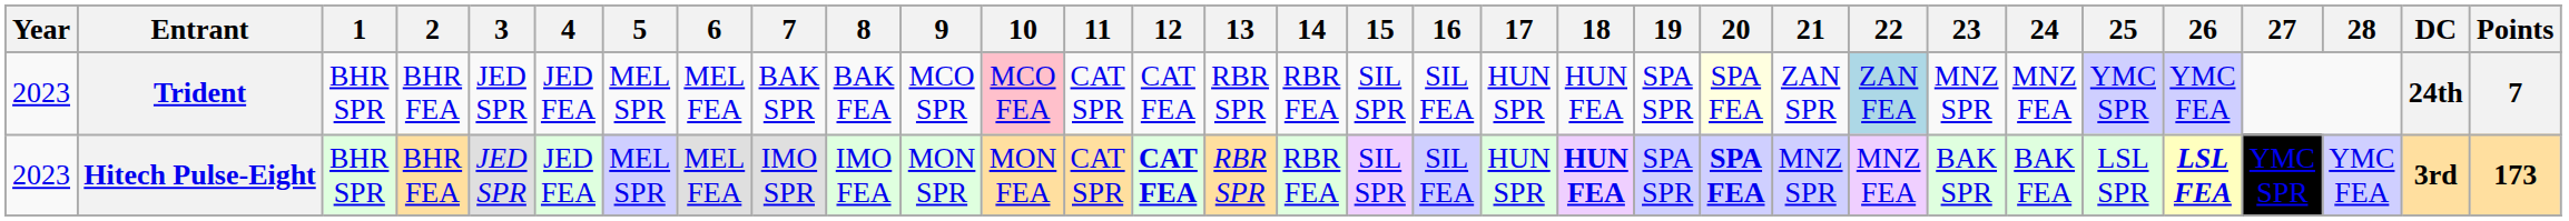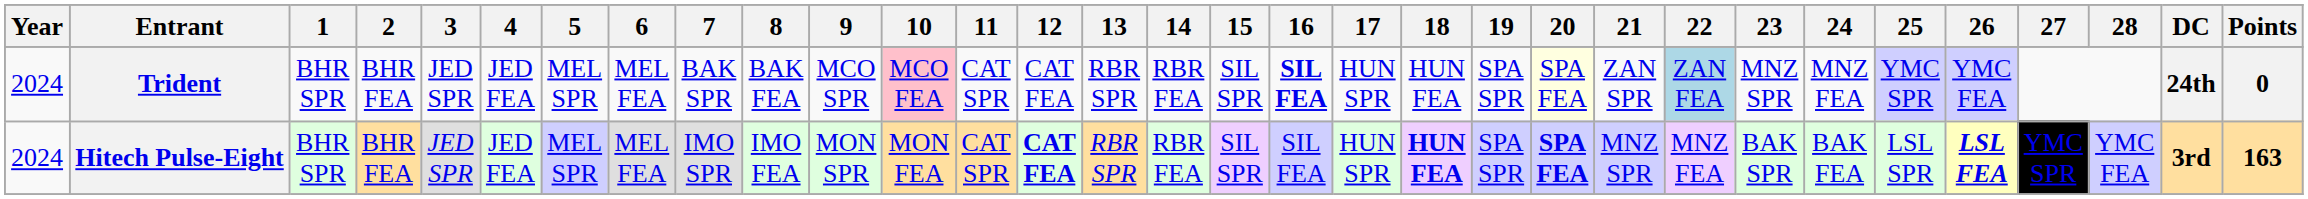Trident | Year: 2023 -> 2024
Trident | 16: normal -> bold
Trident | Points: 7 -> 0
Hitech Pulse-Eight | Year: 2023 -> 2024
Hitech Pulse-Eight | Points: 173 -> 163
